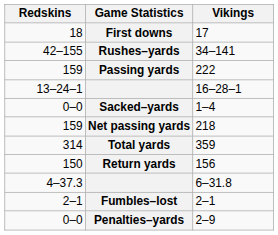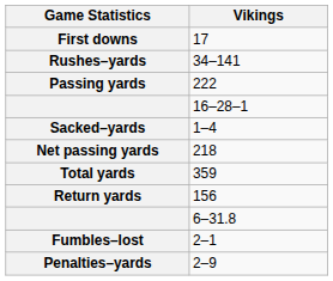- column: Redskins | 18 | 42–155 | 159 | 13–24–1 | 0–0 | 159 | 314 | 150 | 4–37.3 | 2–1 | 0–0
